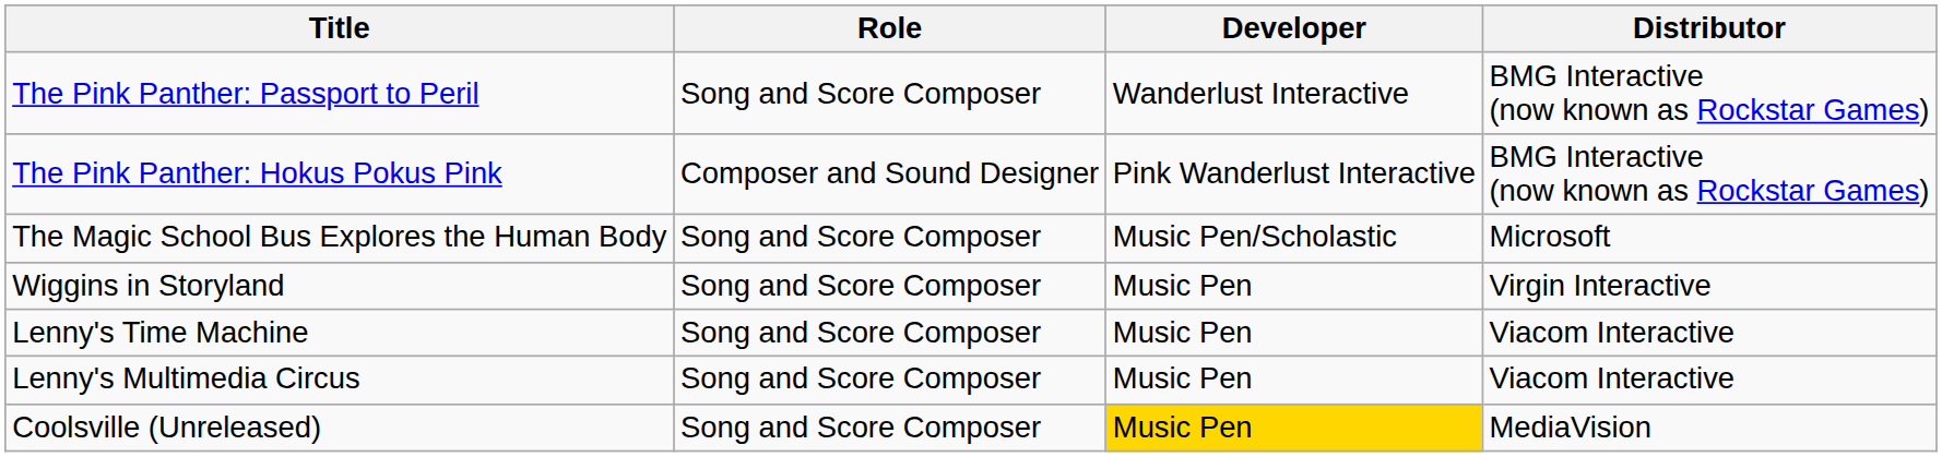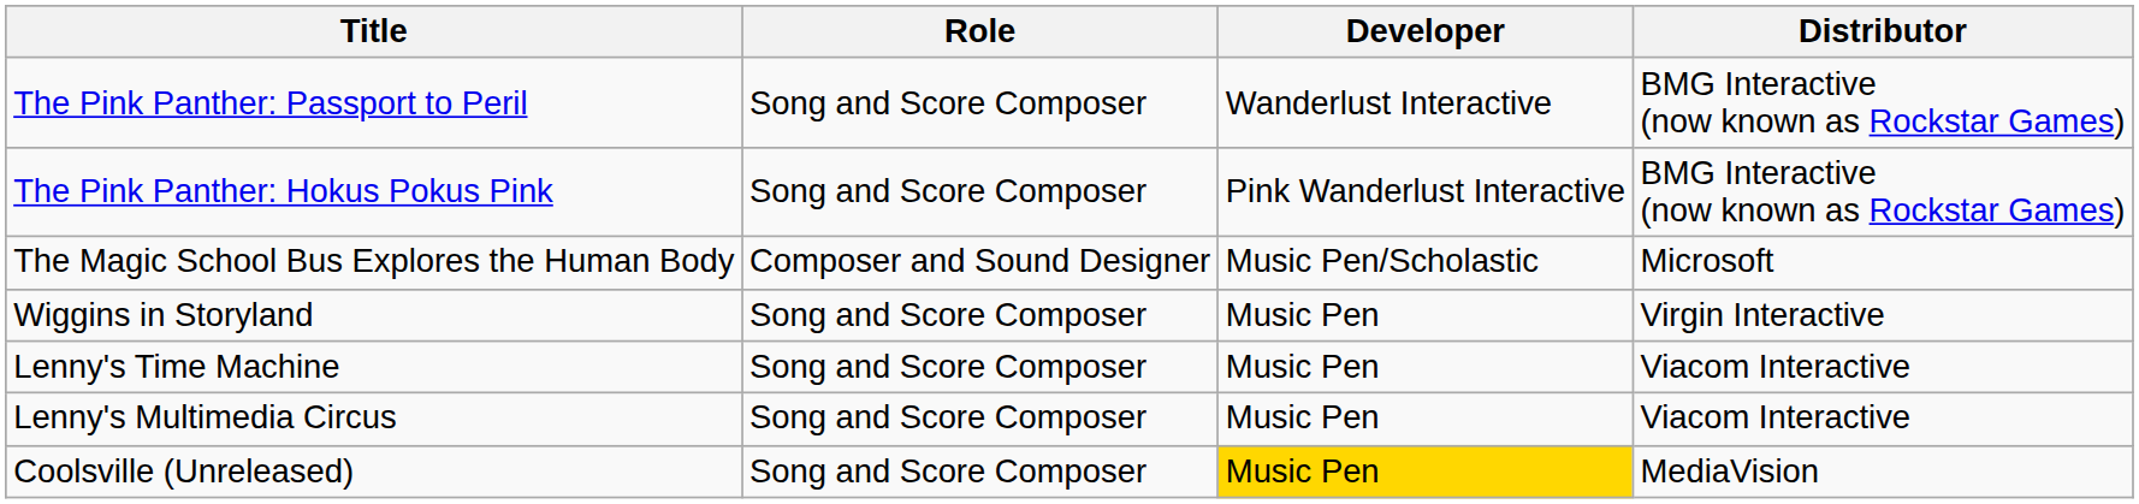The Pink Panther: Hokus Pokus Pink | Role: Composer and Sound Designer -> Song and Score Composer
The Magic School Bus Explores the Human Body | Role: Song and Score Composer -> Composer and Sound Designer
